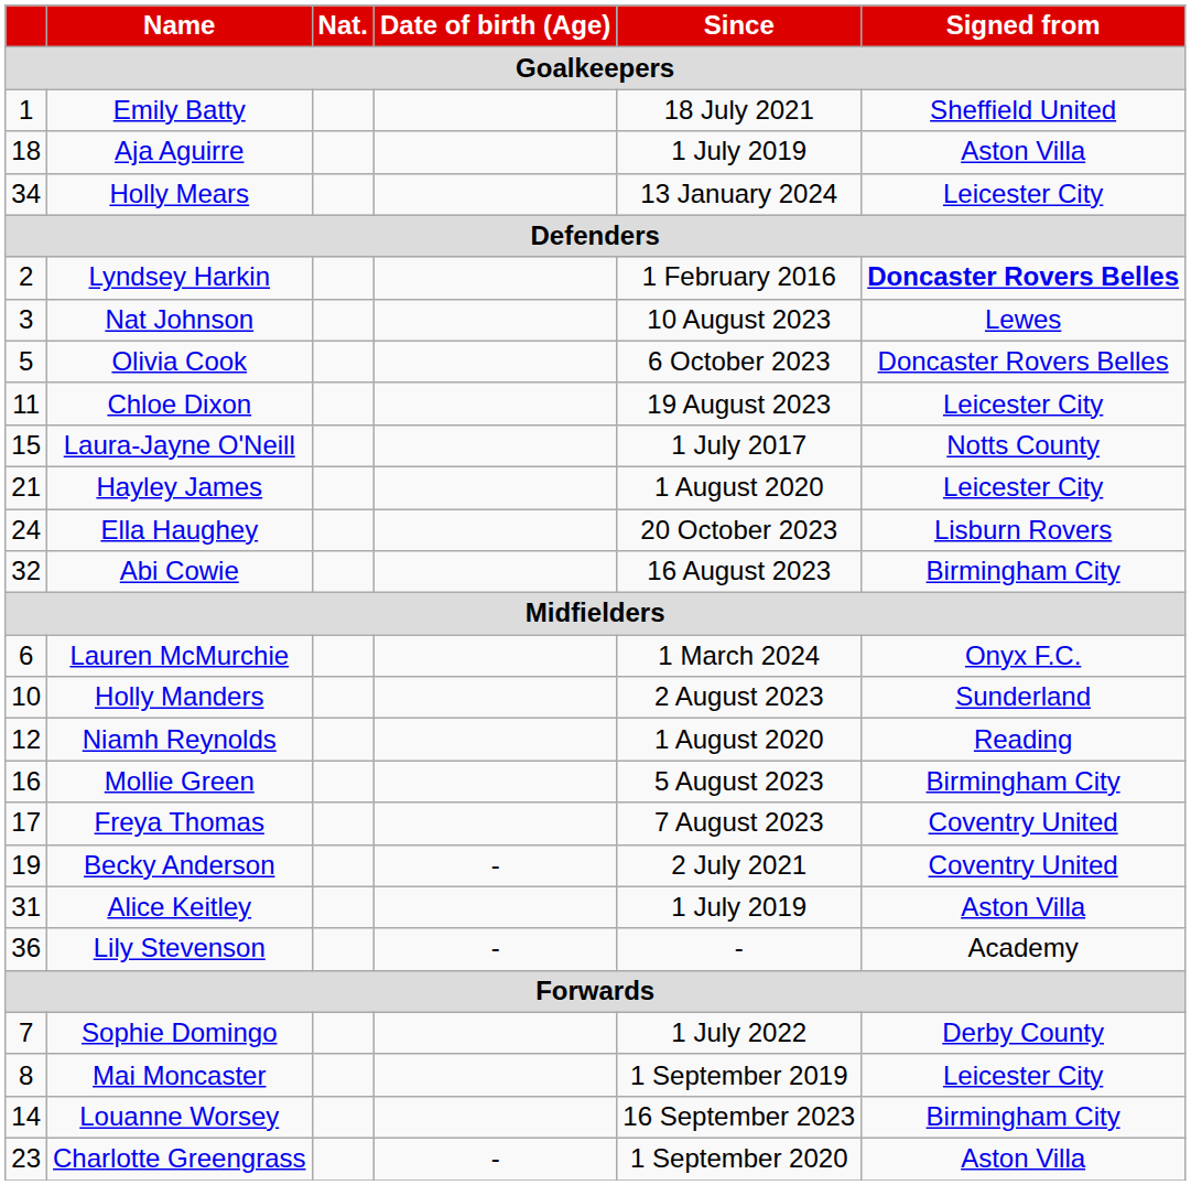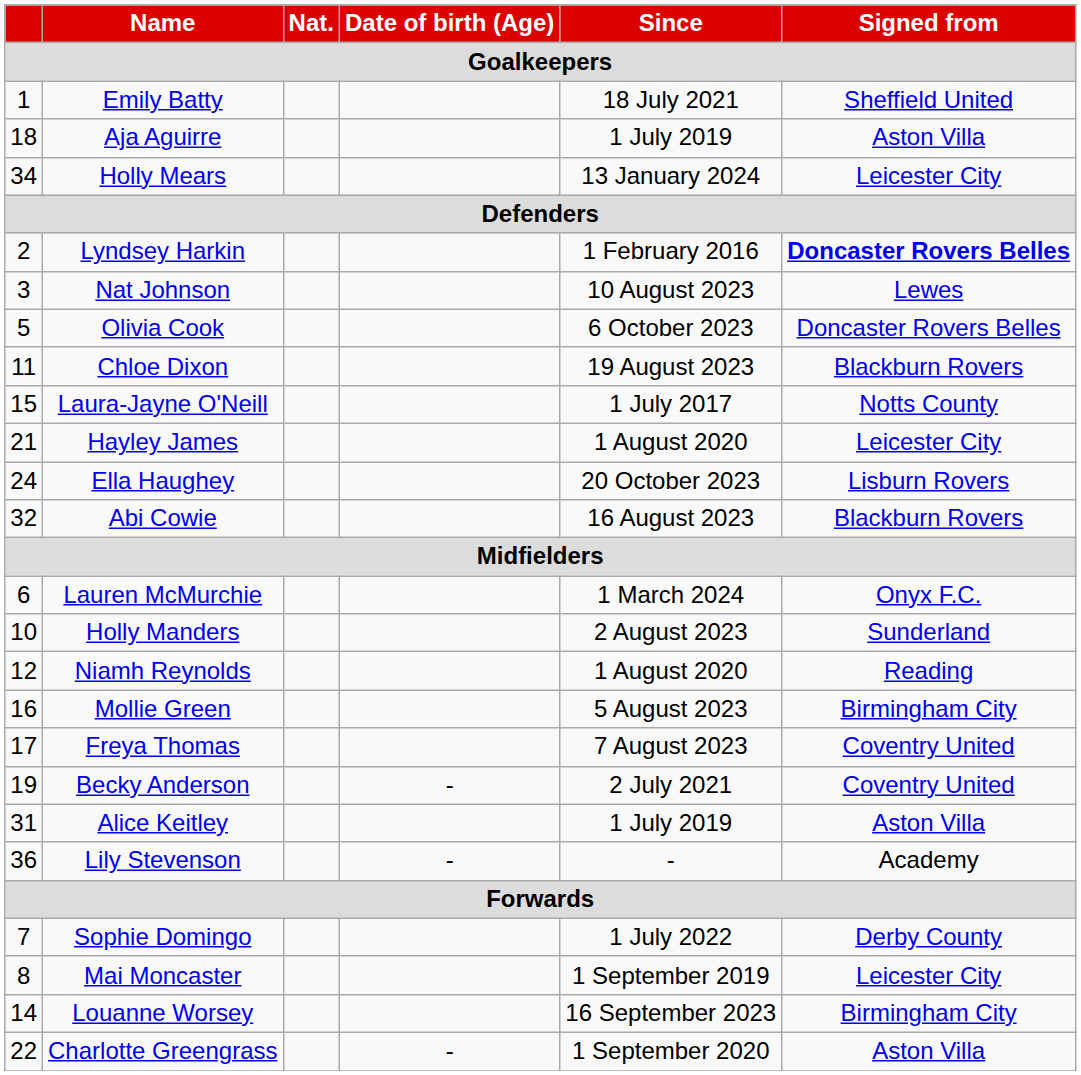Chloe Dixon | Signed from / Goalkeepers: Leicester City -> Blackburn Rovers
Abi Cowie | Signed from / Goalkeepers: Birmingham City -> Blackburn Rovers
Charlotte Greengrass | Goalkeepers: 23 -> 22
